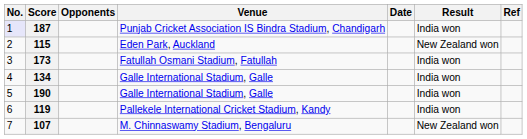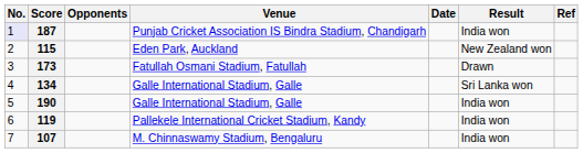173 | Result: India won -> Drawn
134 | Result: India won -> Sri Lanka won
107 | Result: New Zealand won -> India won
